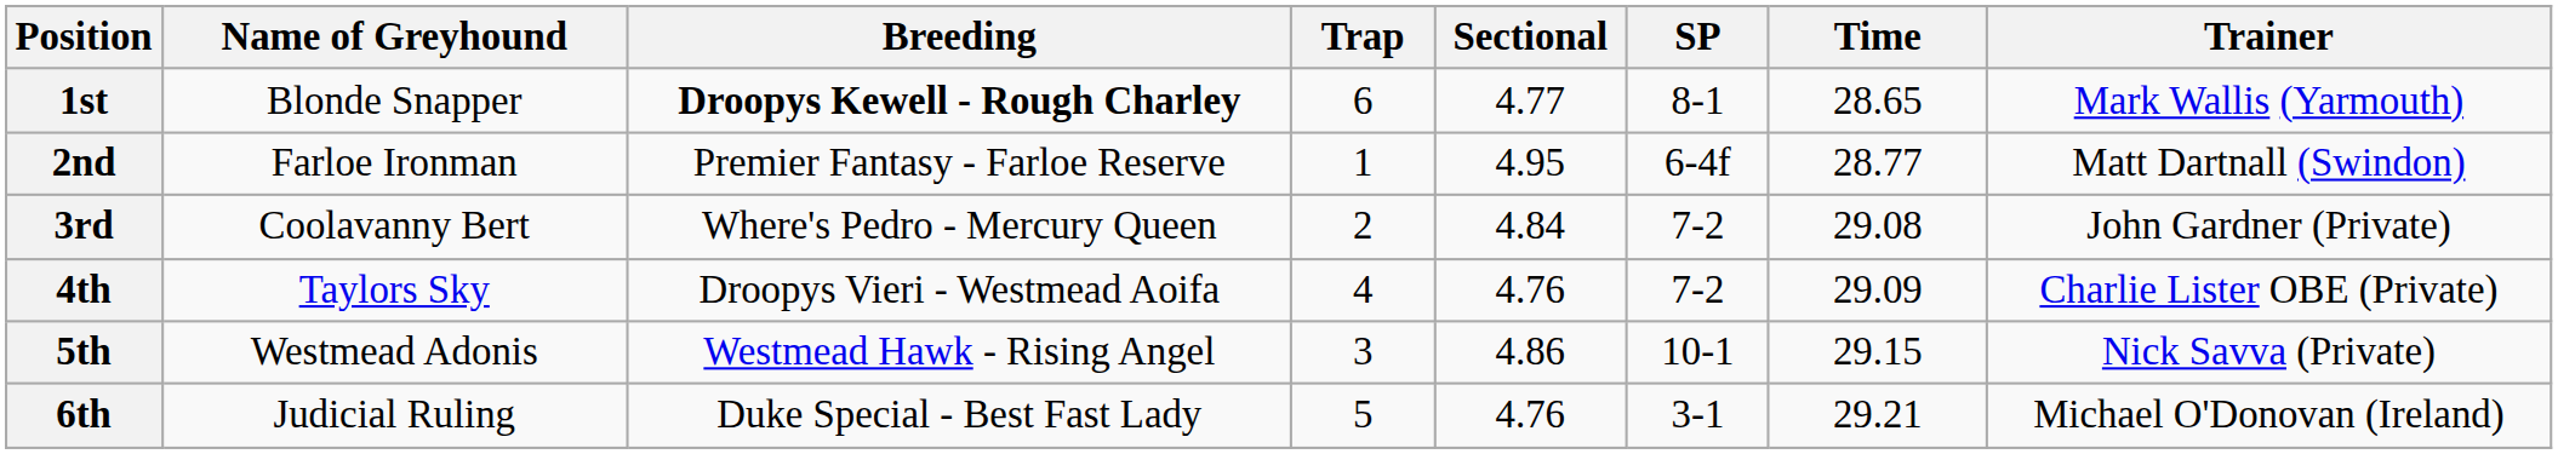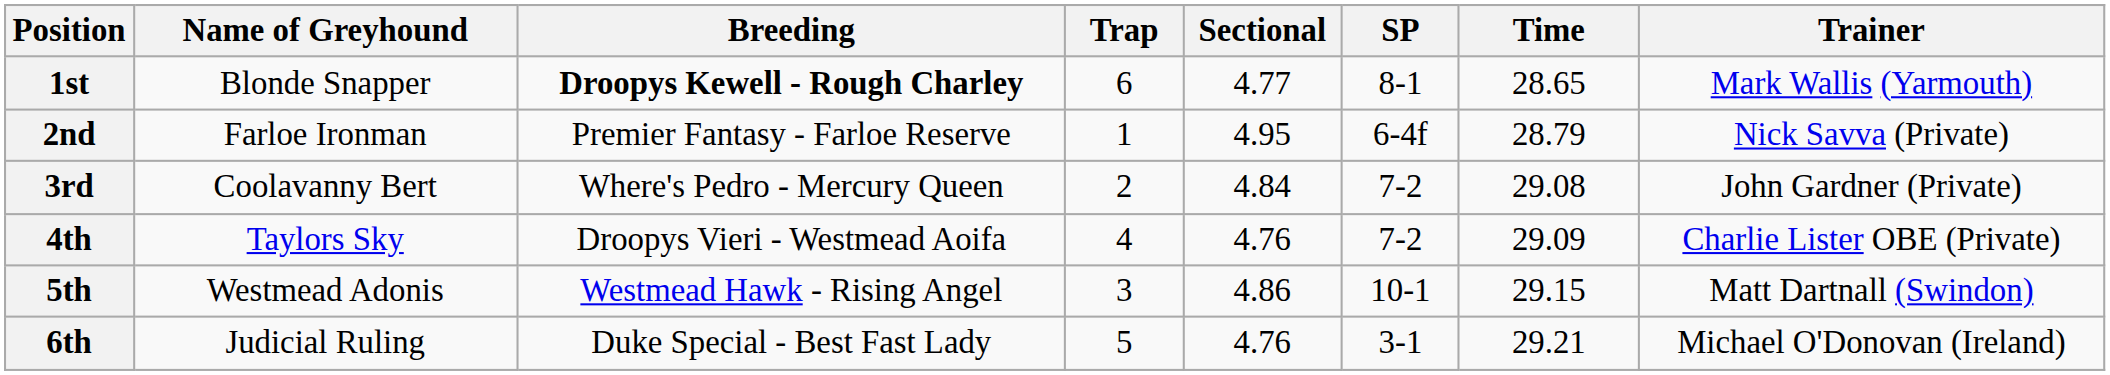2nd | Time: 28.77 -> 28.79
2nd | Trainer: Matt Dartnall (Swindon) -> Nick Savva (Private)
5th | Trainer: Nick Savva (Private) -> Matt Dartnall (Swindon)
